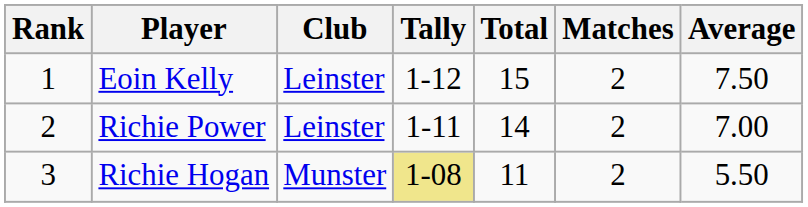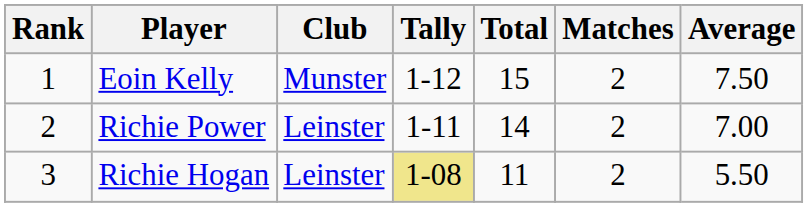Eoin Kelly | Club: Leinster -> Munster
Richie Hogan | Club: Munster -> Leinster
